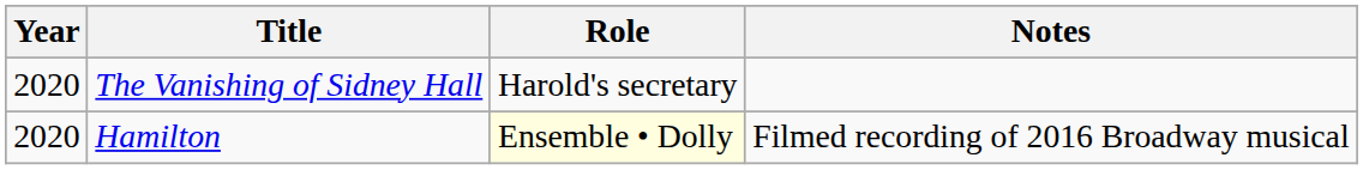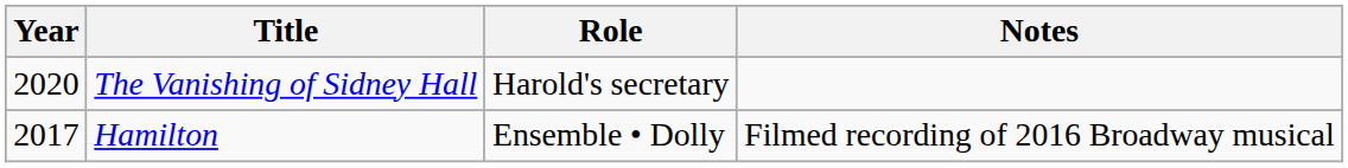Hamilton | Year: 2020 -> 2017
Hamilton | Role: lightyellow background -> no background
